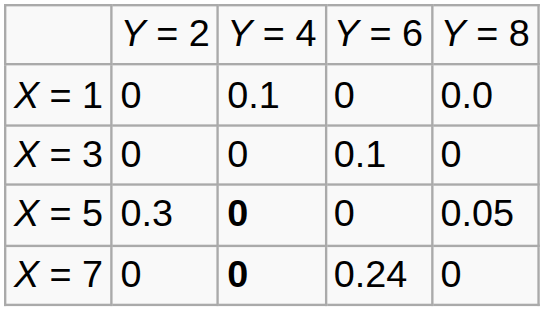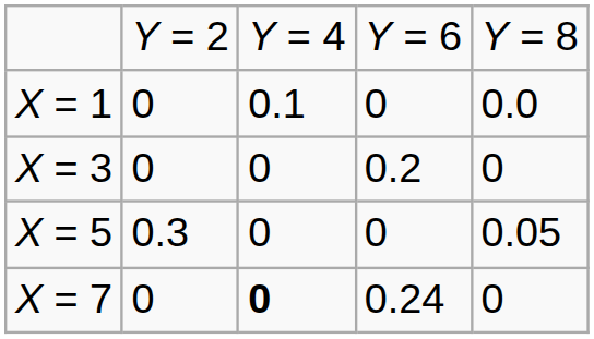X = 3 | column 4: 0.1 -> 0.2
X = 5 | column 3: bold -> normal
